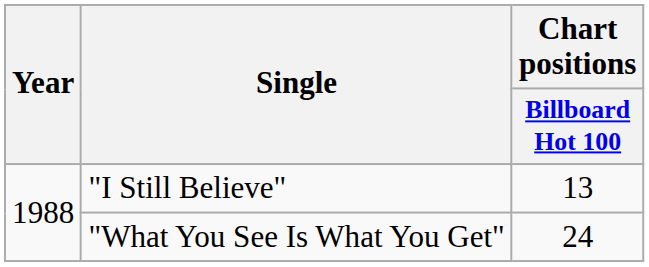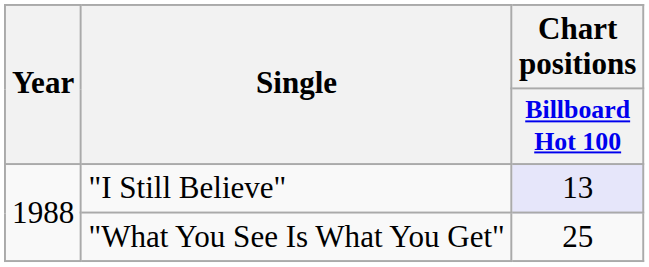"I Still Believe" | Chart positions / Billboard Hot 100: no background -> lavender background
"What You See Is What You Get" | Chart positions / Billboard Hot 100: 24 -> 25
